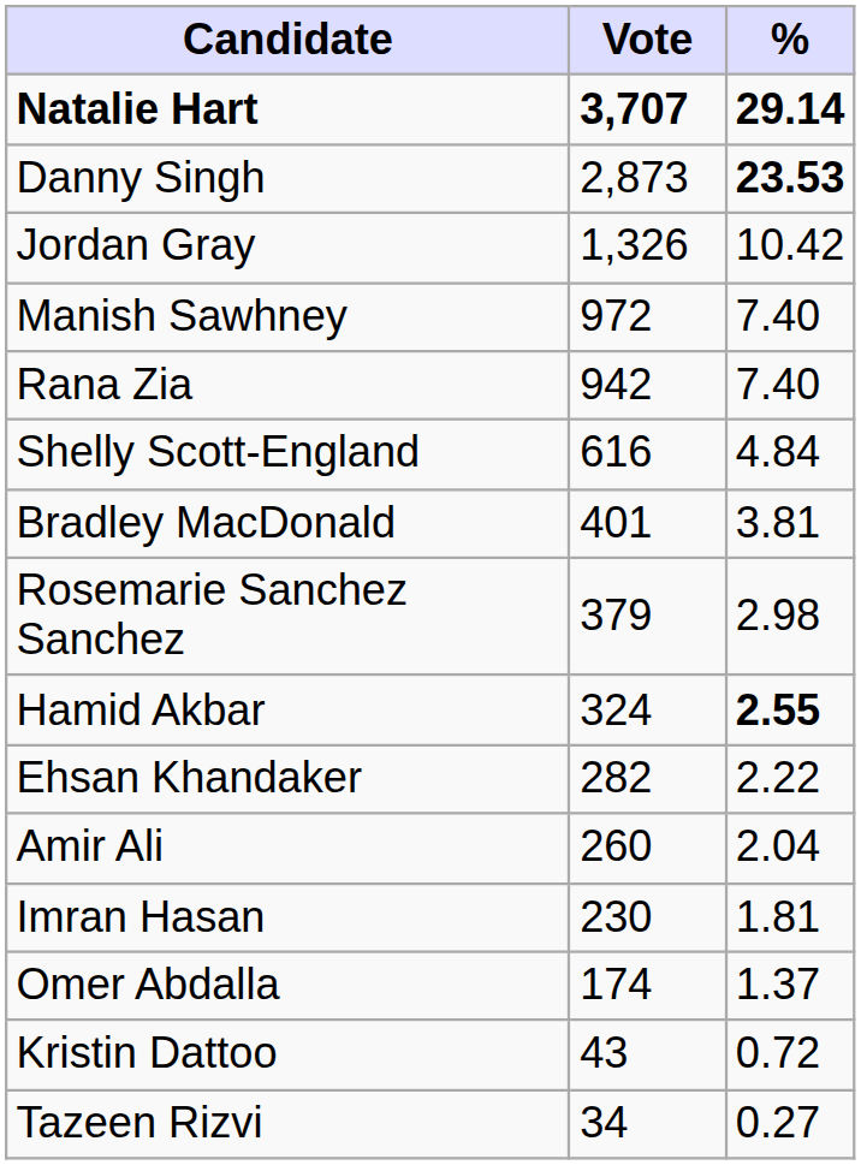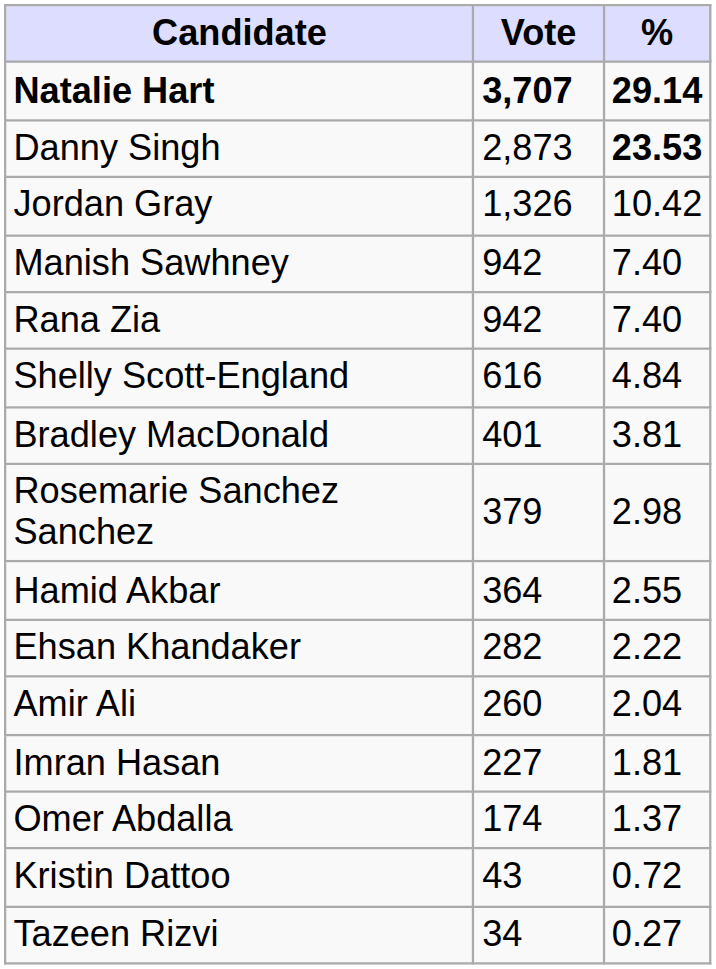Manish Sawhney | Vote: 972 -> 942
Hamid Akbar | Vote: 324 -> 364
Hamid Akbar | %: bold -> normal
Imran Hasan | Vote: 230 -> 227
